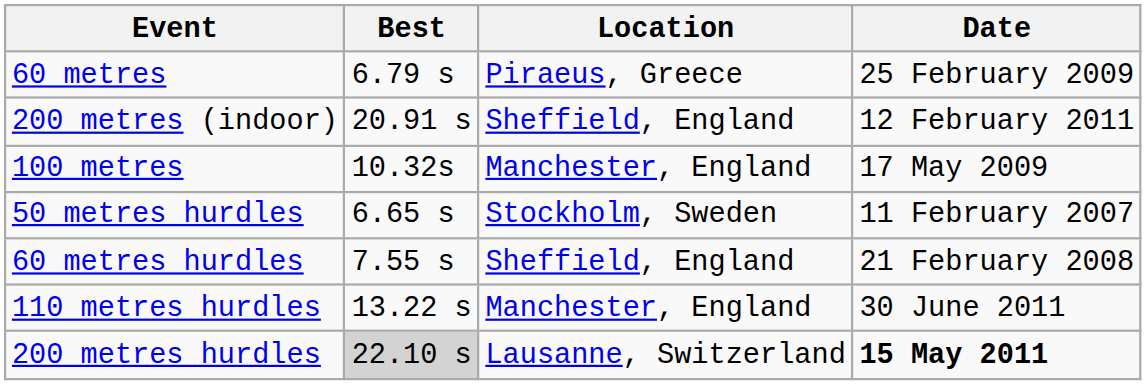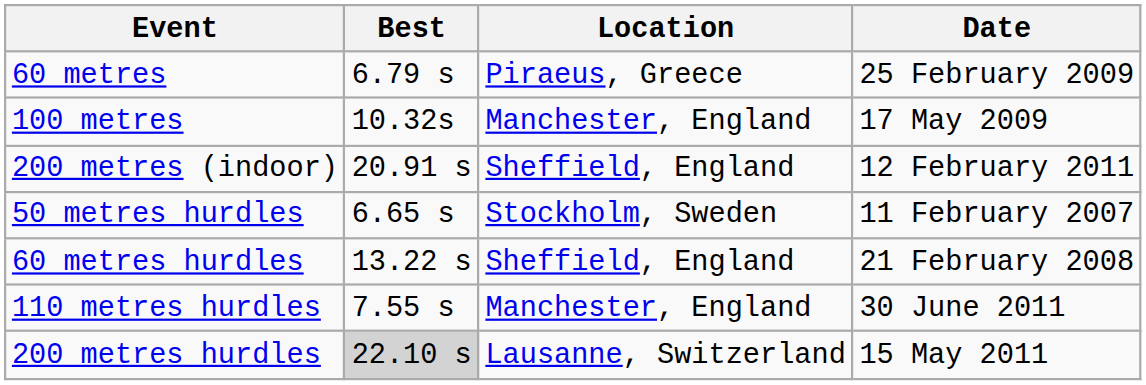rows swapped: 100 metres <-> 200 metres (indoor)
60 metres hurdles | Best: 7.55 s -> 13.22 s
110 metres hurdles | Best: 13.22 s -> 7.55 s
200 metres hurdles | Date: bold -> normal
